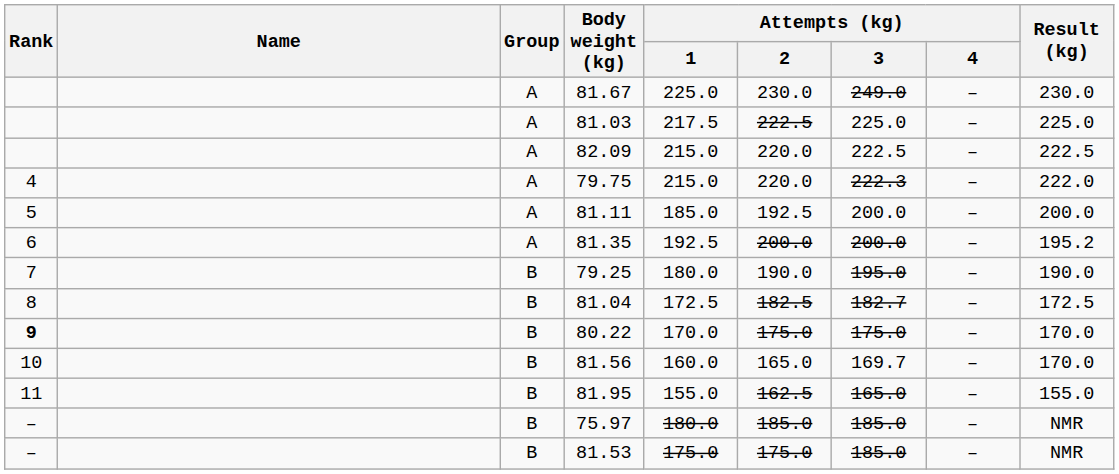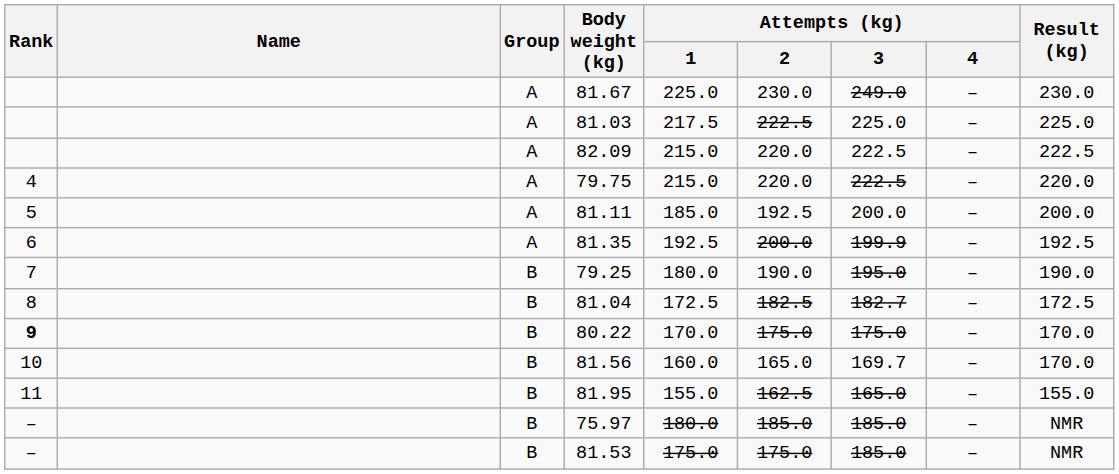79.75 | Attempts (kg) / 3: 222.3 -> 222.5
79.75 | Result (kg): 222.0 -> 220.0
81.35 | Attempts (kg) / 3: 200.0 -> 199.9
81.35 | Result (kg): 195.2 -> 192.5
